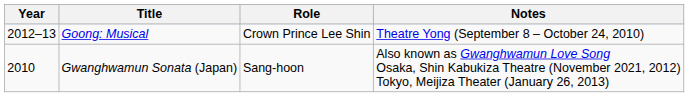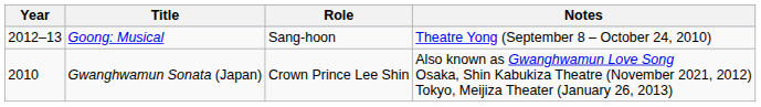Goong: Musical | Role: Crown Prince Lee Shin -> Sang-hoon
Gwanghwamun Sonata (Japan) | Role: Sang-hoon -> Crown Prince Lee Shin
